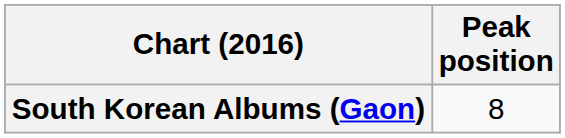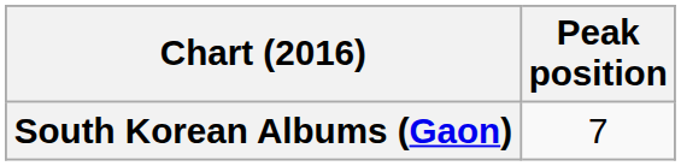South Korean Albums (Gaon) | Peak position: 8 -> 7
